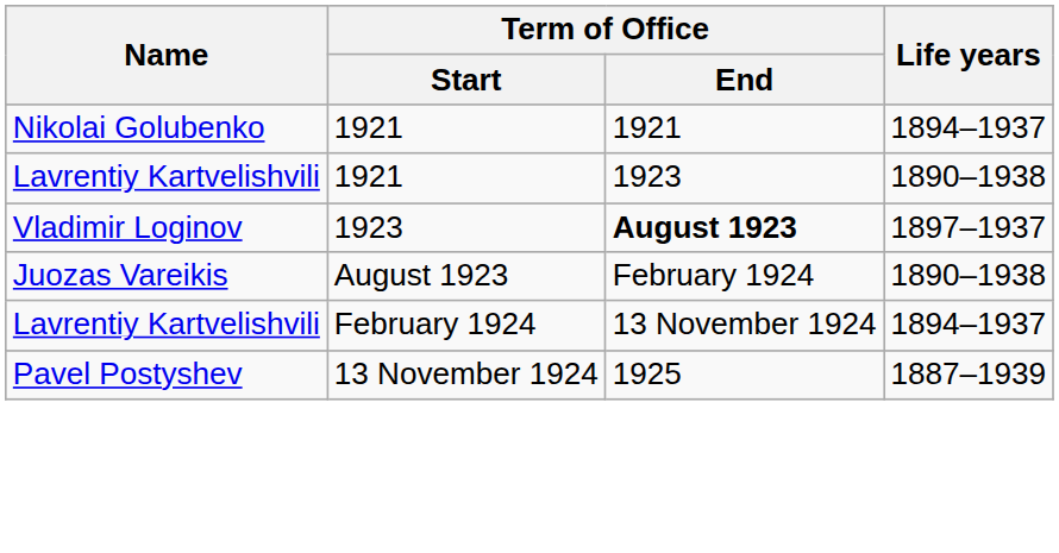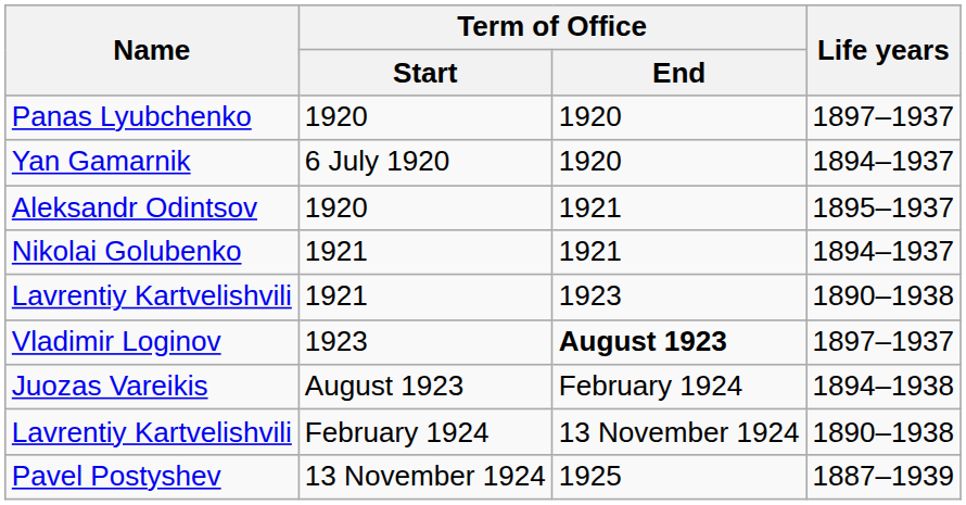+ row: Panas Lyubchenko | 1920 | 1920 | 1897–1937
+ row: Yan Gamarnik | 6 July 1920 | 1920 | 1894–1937
+ row: Aleksandr Odintsov | 1920 | 1921 | 1895–1937
Juozas Vareikis | Life years: 1890–1938 -> 1894–1938
Lavrentiy Kartvelishvili / February 1924 | Life years: 1894–1937 -> 1890–1938
